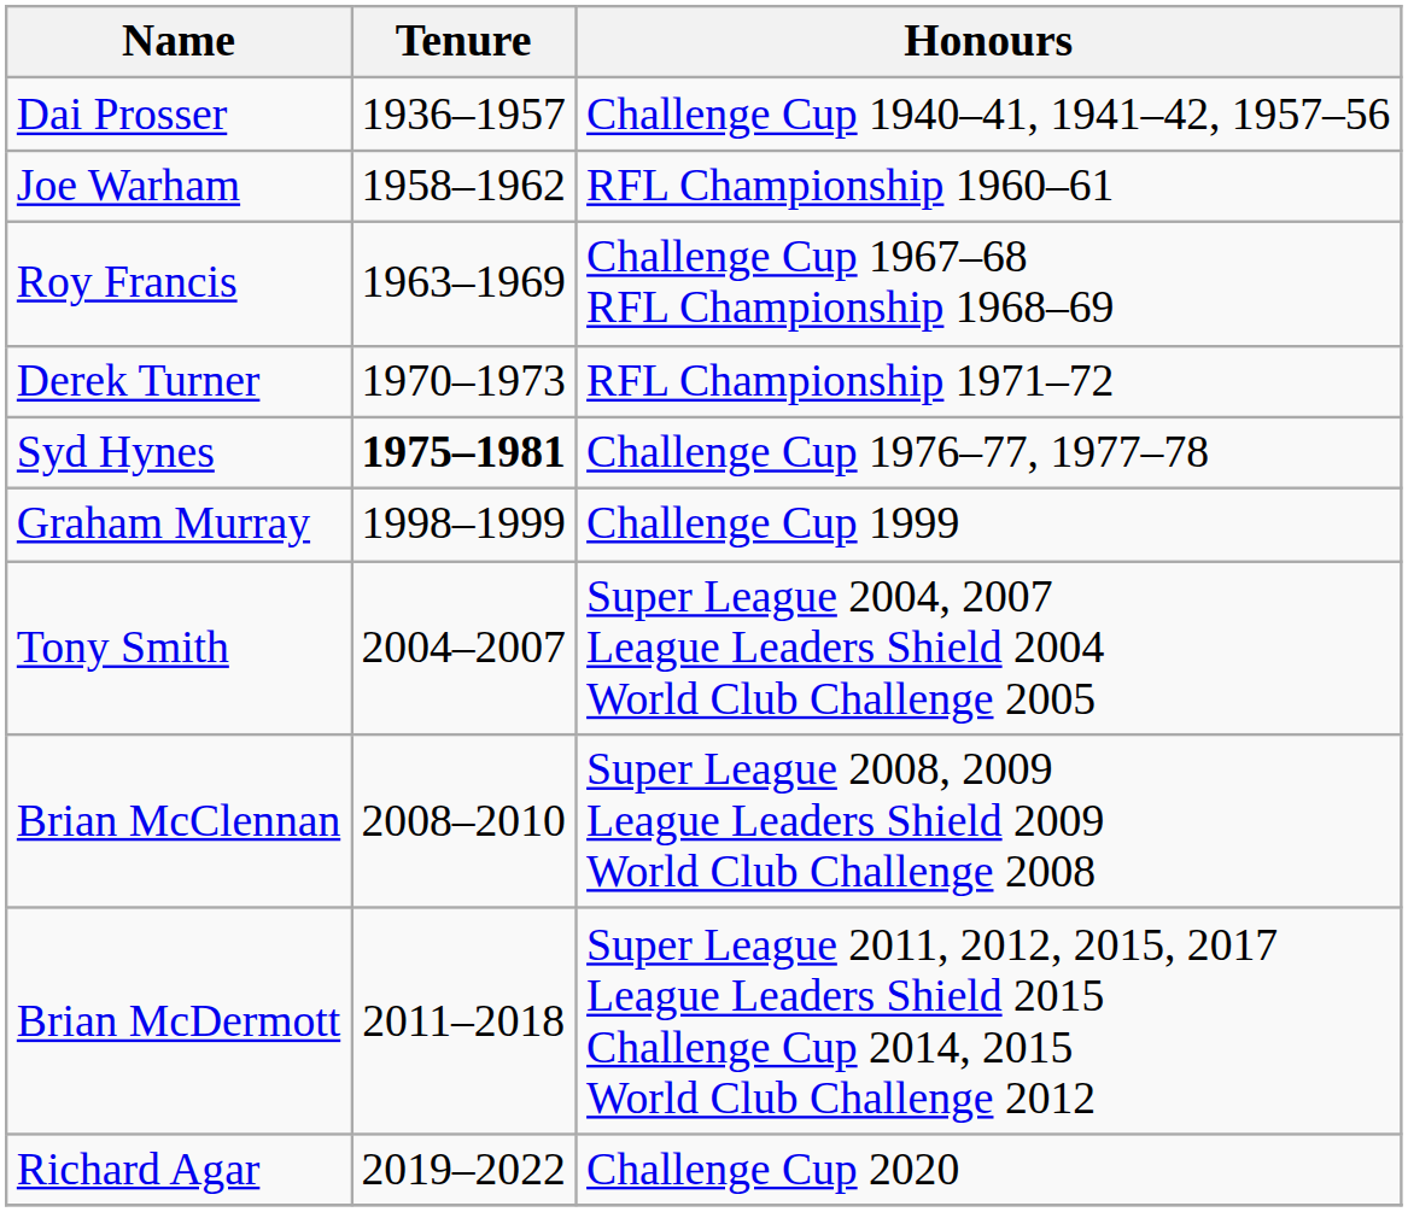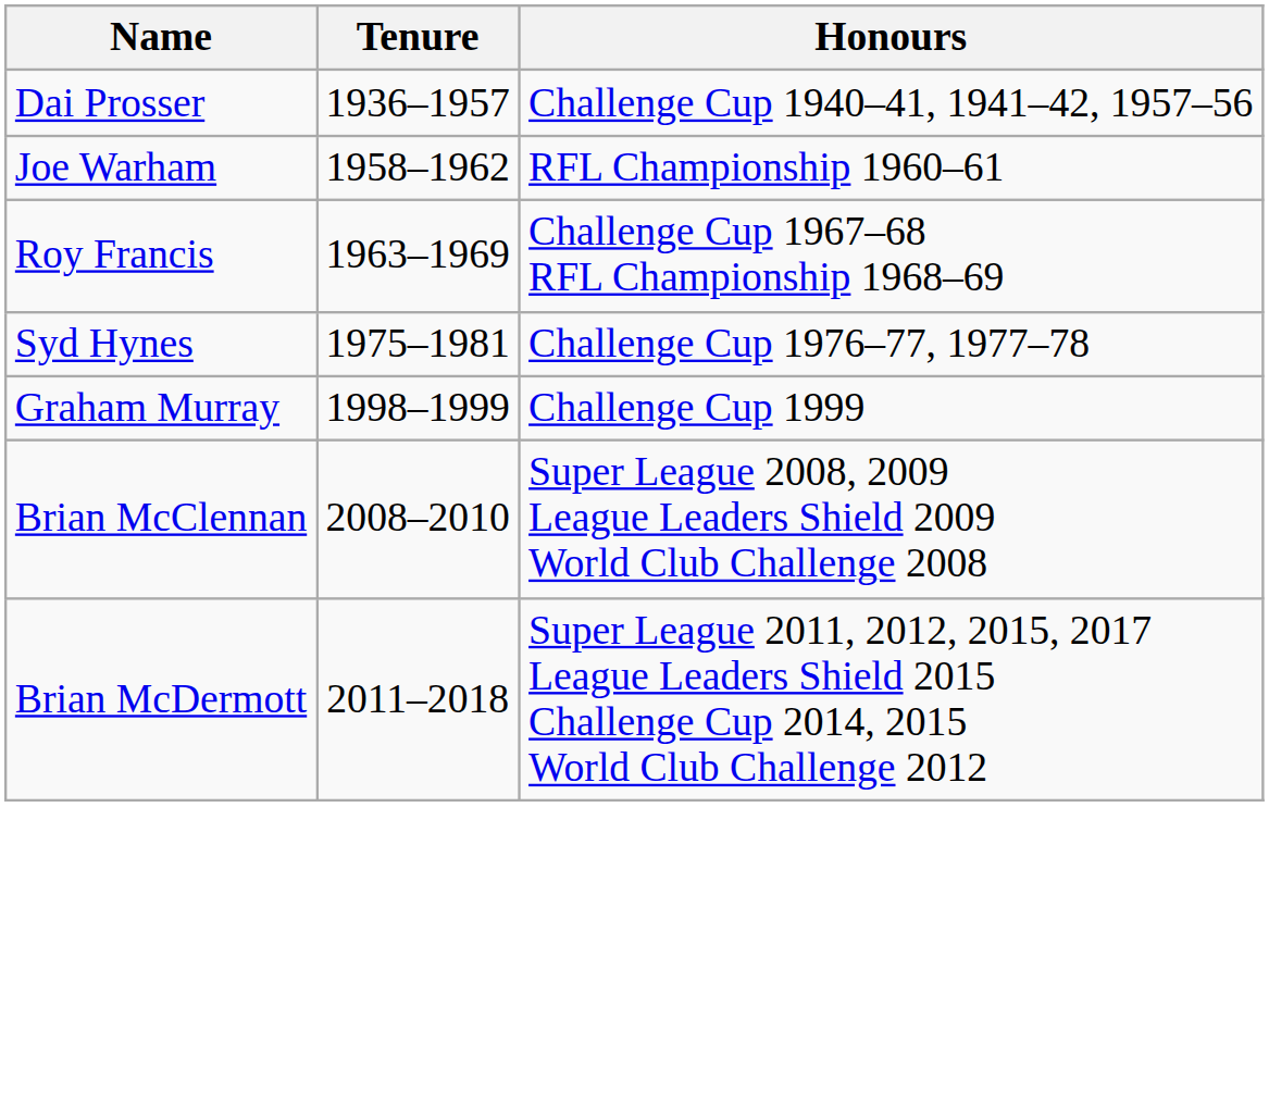- row: Derek Turner | 1970–1973 | RFL Championship 1971–72
Syd Hynes | Tenure: bold -> normal
- row: Tony Smith | 2004–2007 | Super League 2004, 2007 League Leaders Shield 2004 World Club Challenge 2005
- row: Richard Agar | 2019–2022 | Challenge Cup 2020
